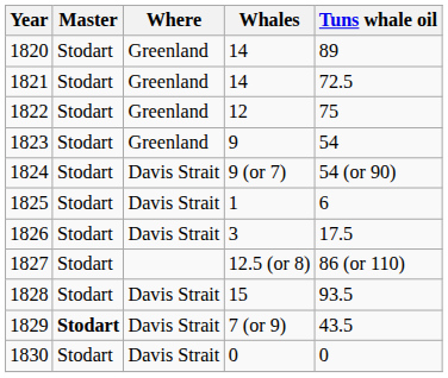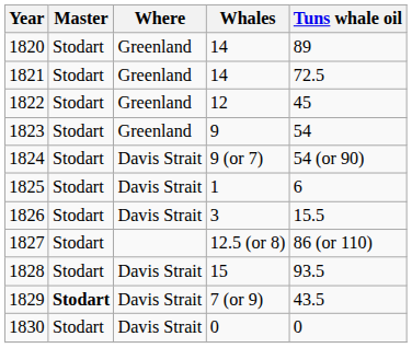1822 | Tuns whale oil: 75 -> 45
1826 | Tuns whale oil: 17.5 -> 15.5
